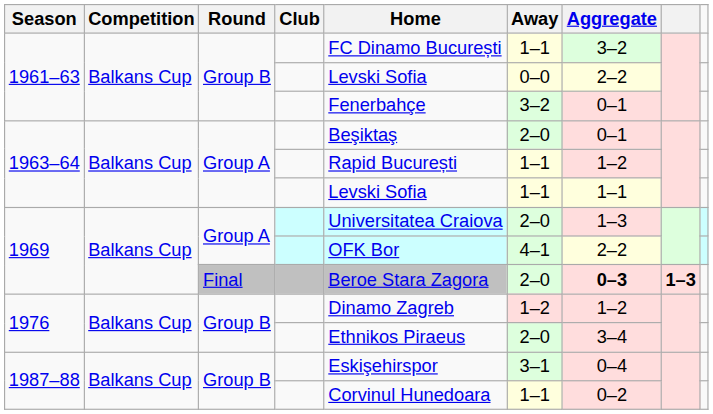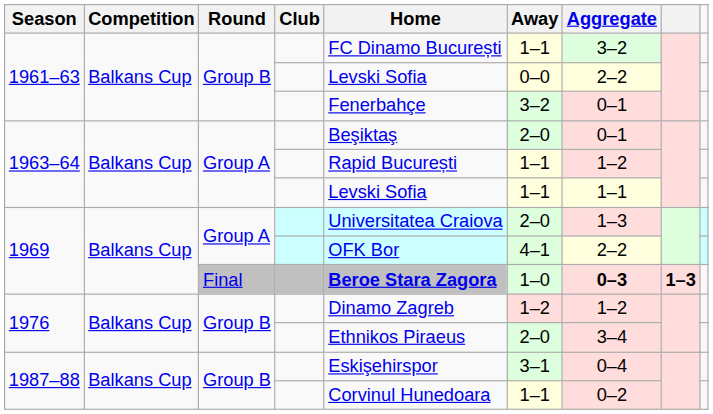1969 / Final | Home: normal -> bold
1969 / Final | Away: 2–0 -> 1–0
